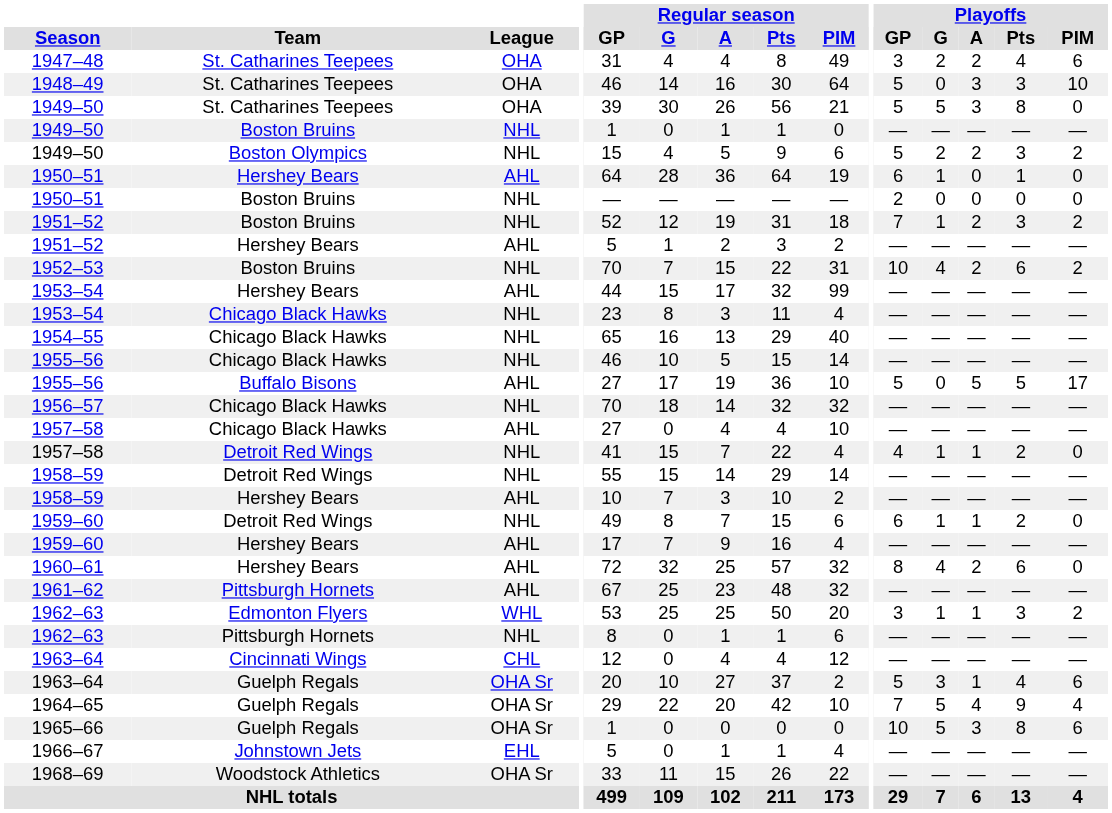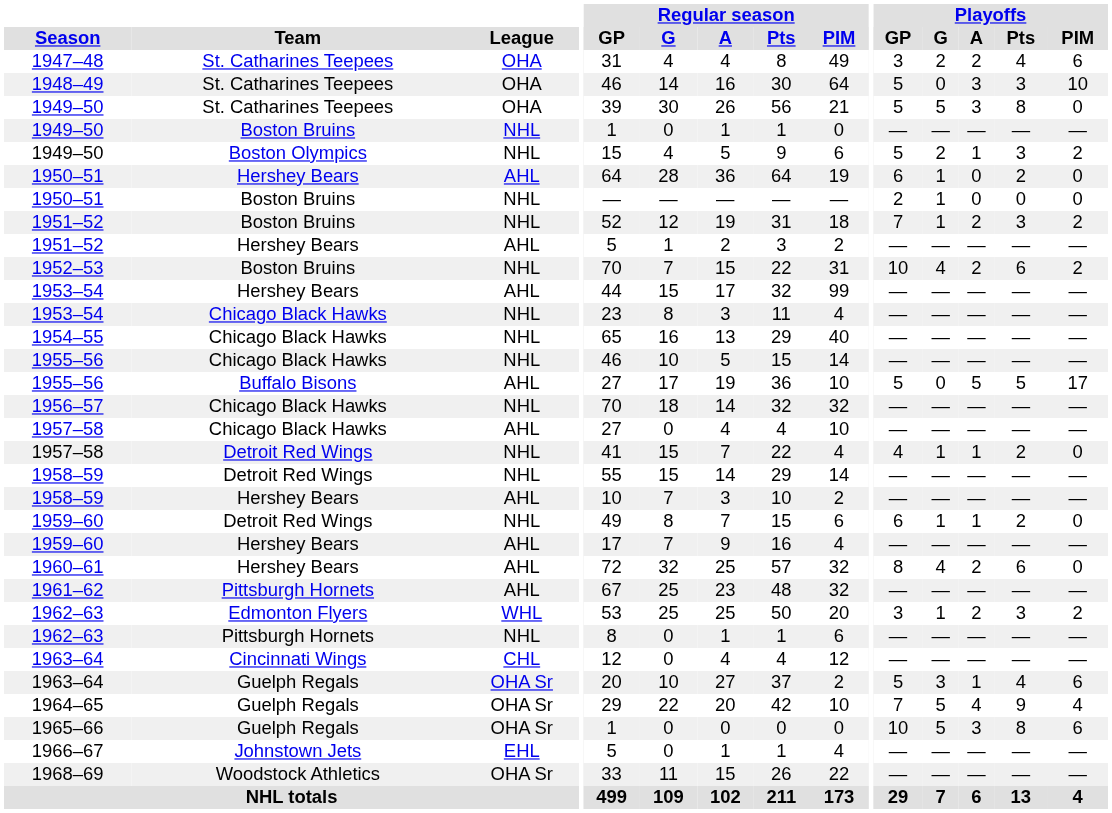1949–50 / Boston Olympics | Playoffs / A: 2 -> 1
1950–51 / Hershey Bears | Playoffs / Pts: 1 -> 2
1950–51 / Boston Bruins | Playoffs / G: 0 -> 1
1962–63 / Edmonton Flyers | Playoffs / A: 1 -> 2
